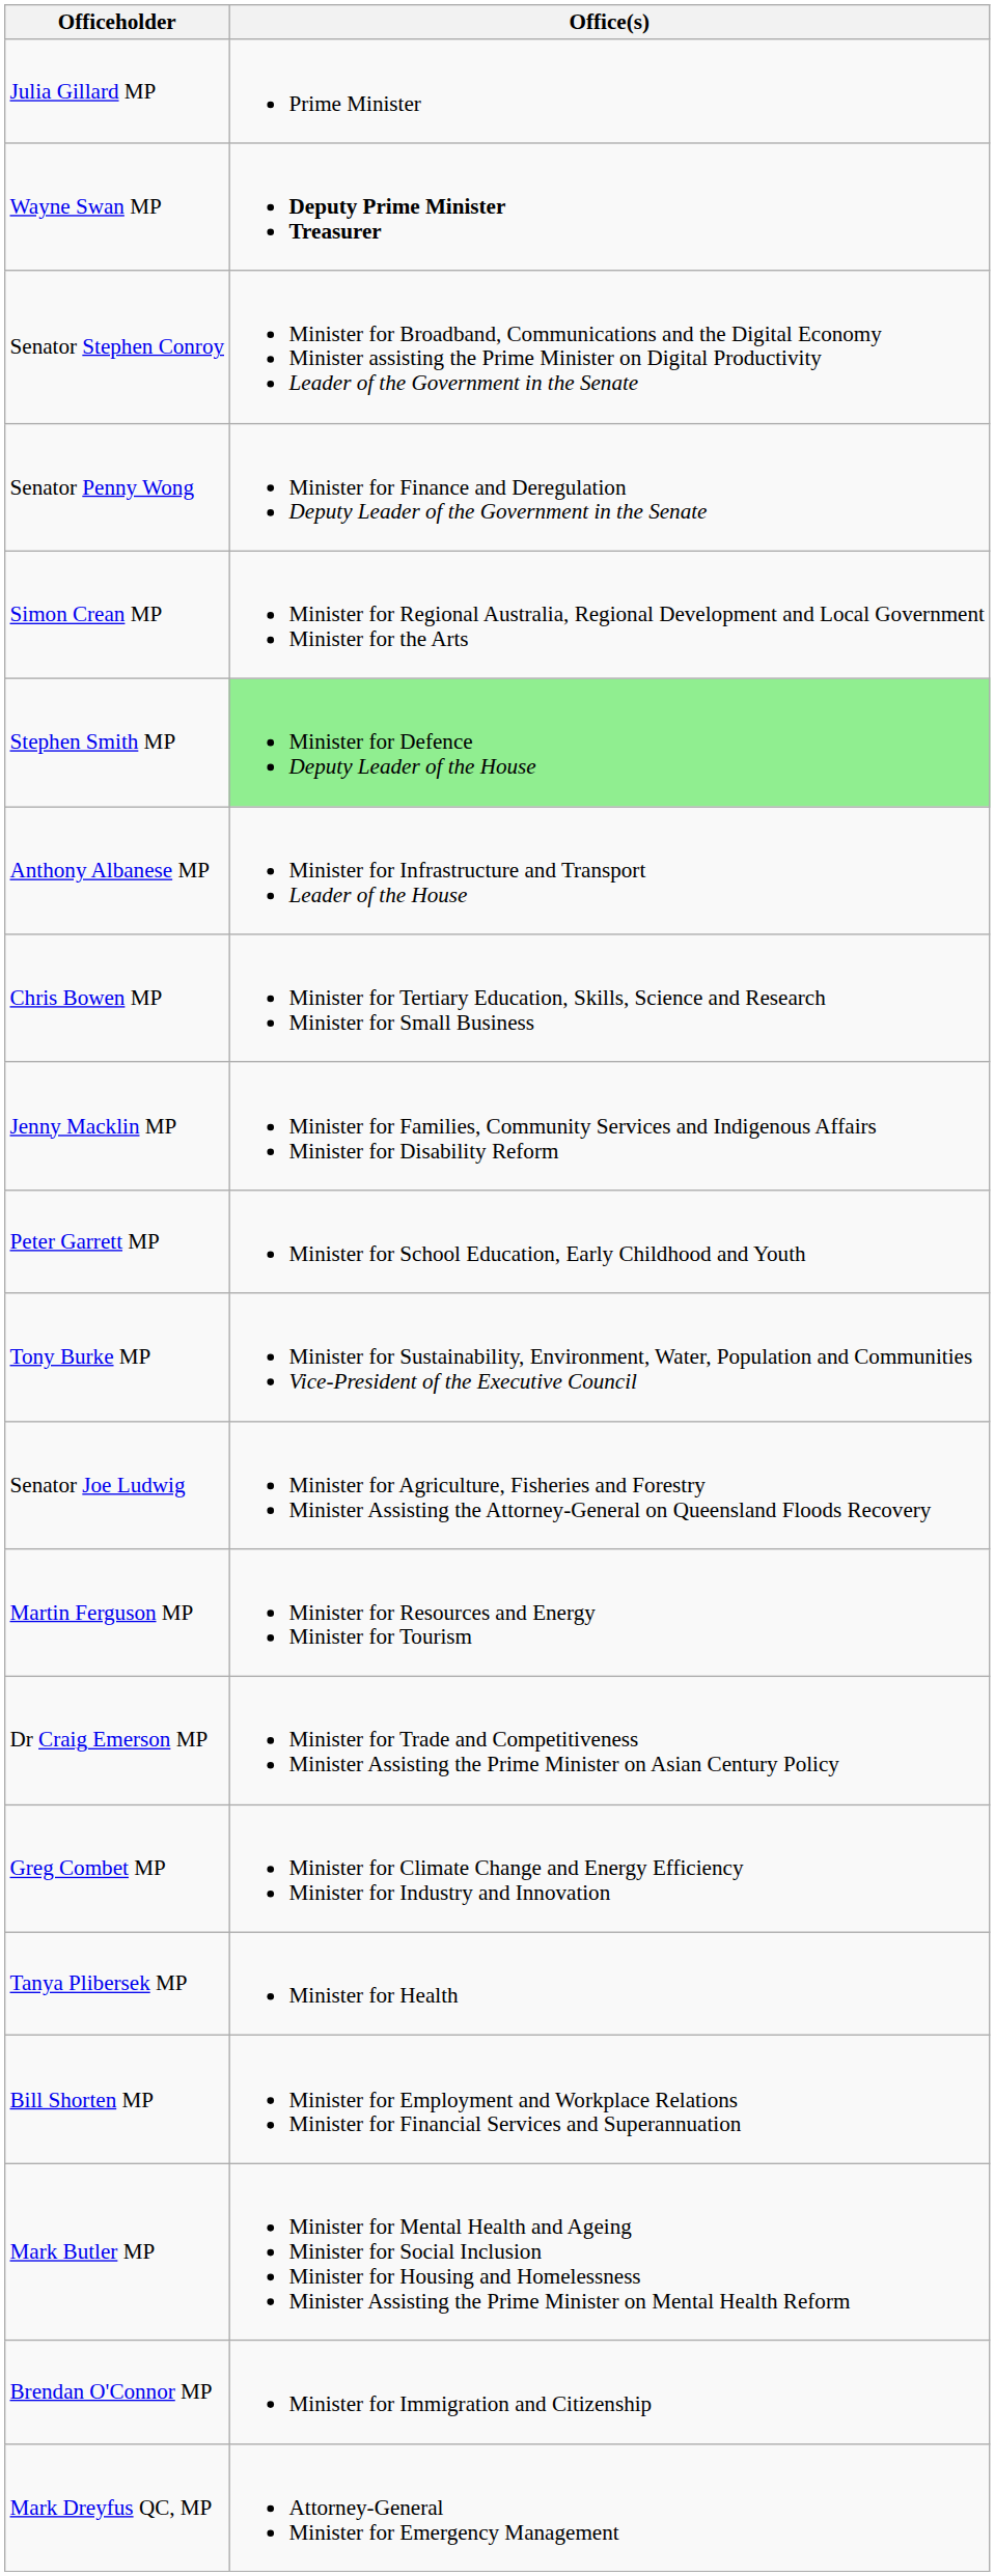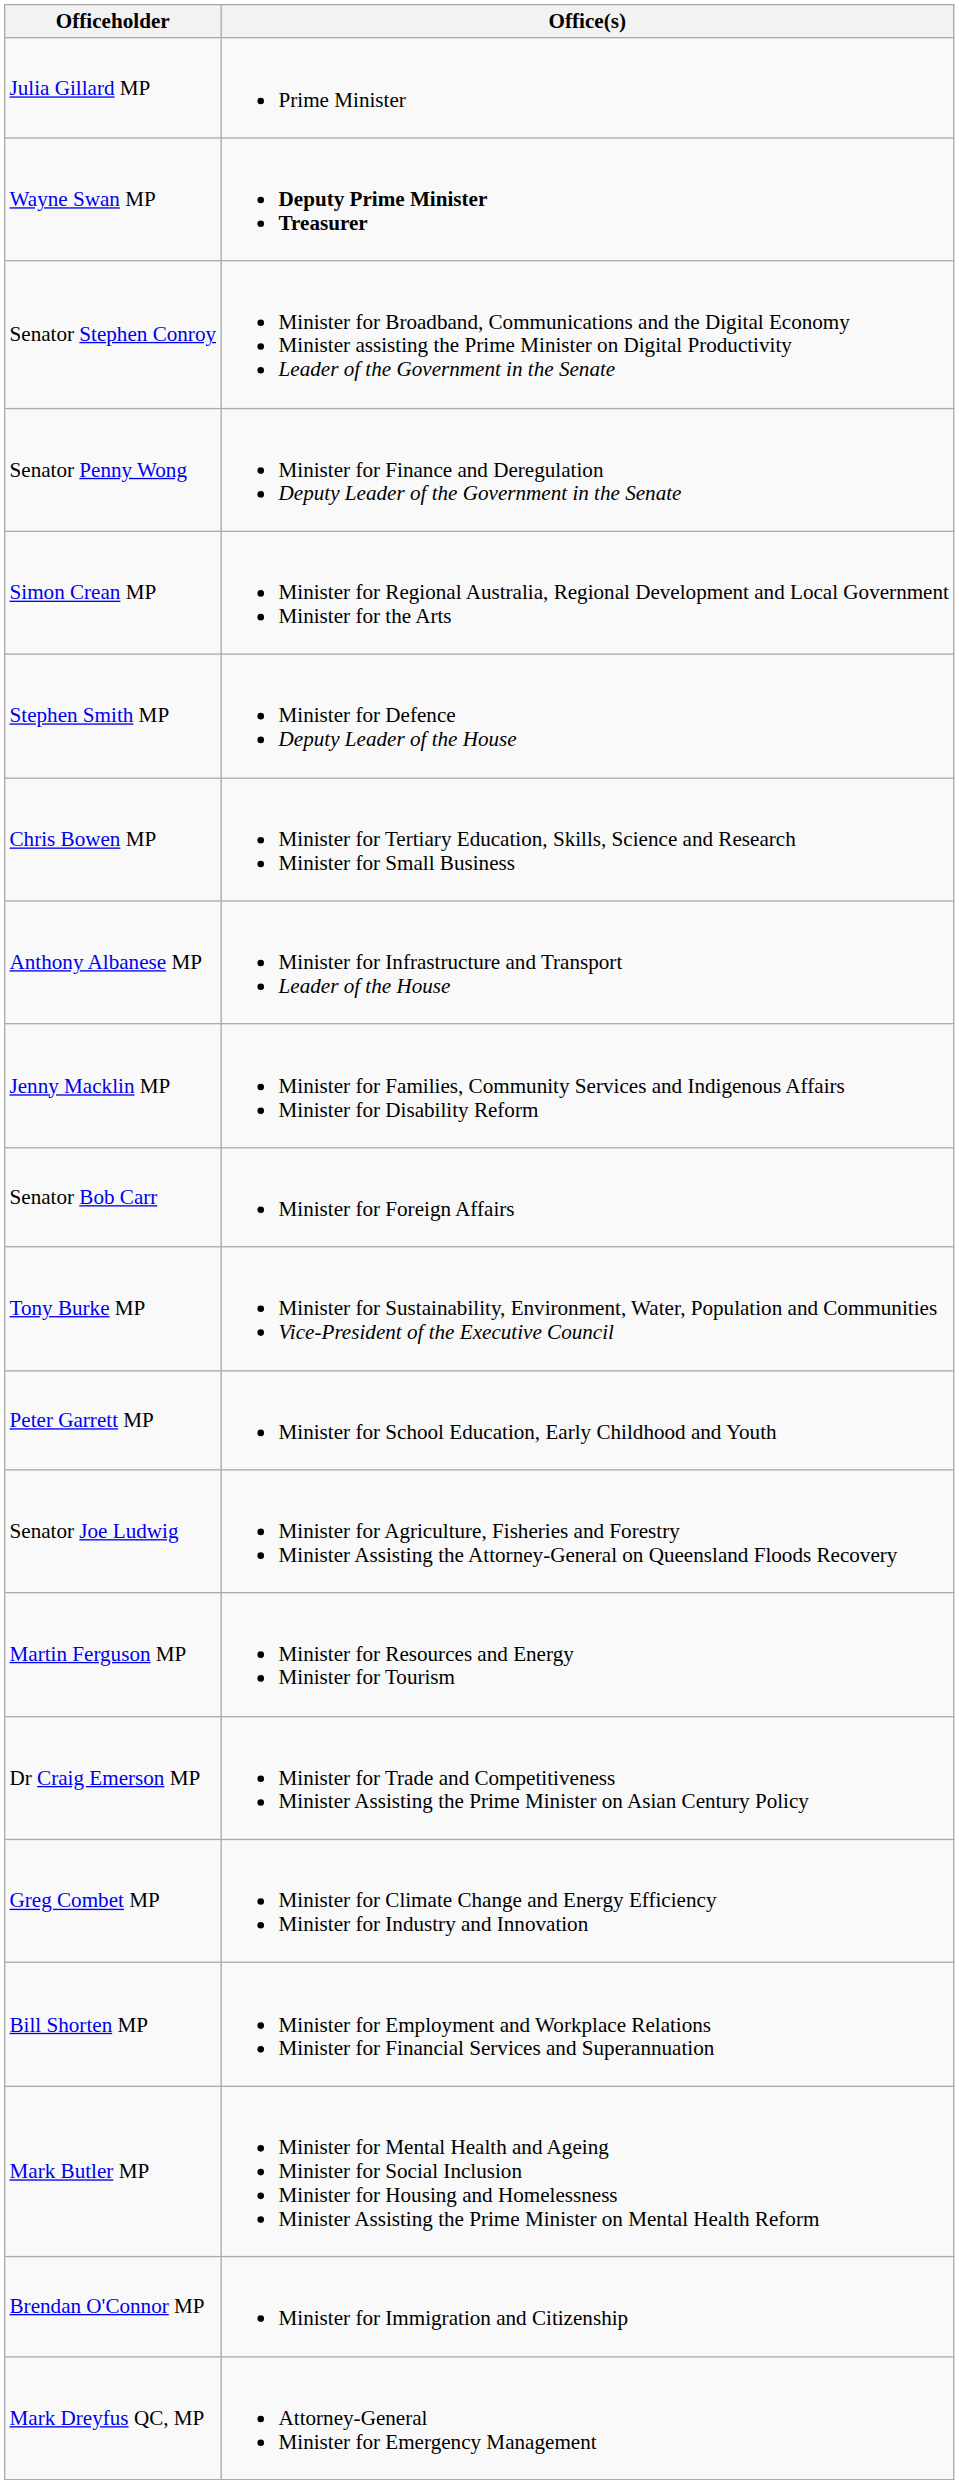Stephen Smith MP | Office(s): lightgreen background -> no background
rows swapped: Chris Bowen MP <-> Anthony Albanese MP
+ row: Senator Bob Carr | Minister for Foreign Affairs
rows swapped: Tony Burke MP <-> Peter Garrett MP
- row: Tanya Plibersek MP | Minister for Health
